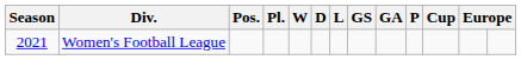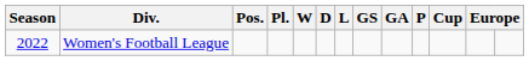Women's Football League | Season: 2021 -> 2022
